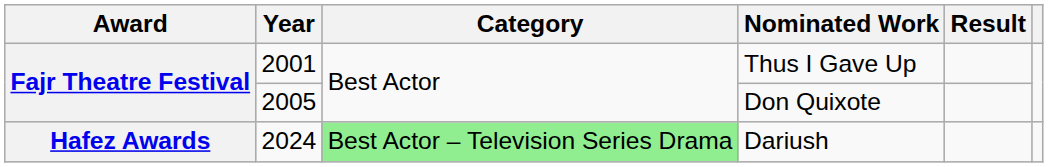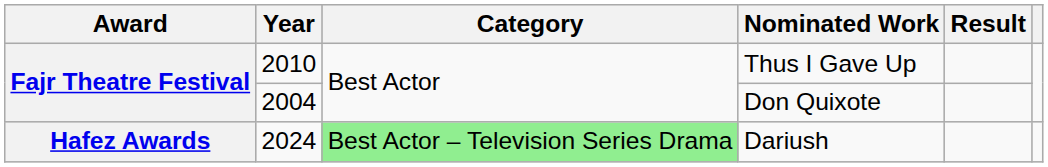Thus I Gave Up | Year: 2001 -> 2010
Don Quixote | Year: 2005 -> 2004
